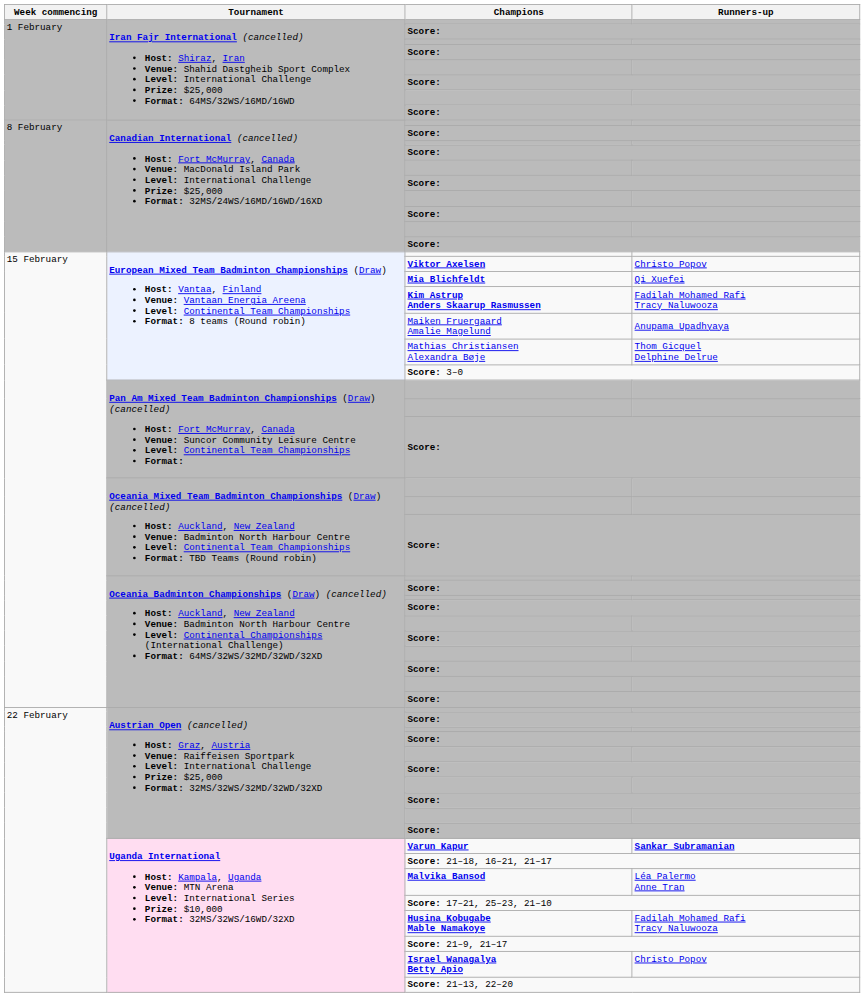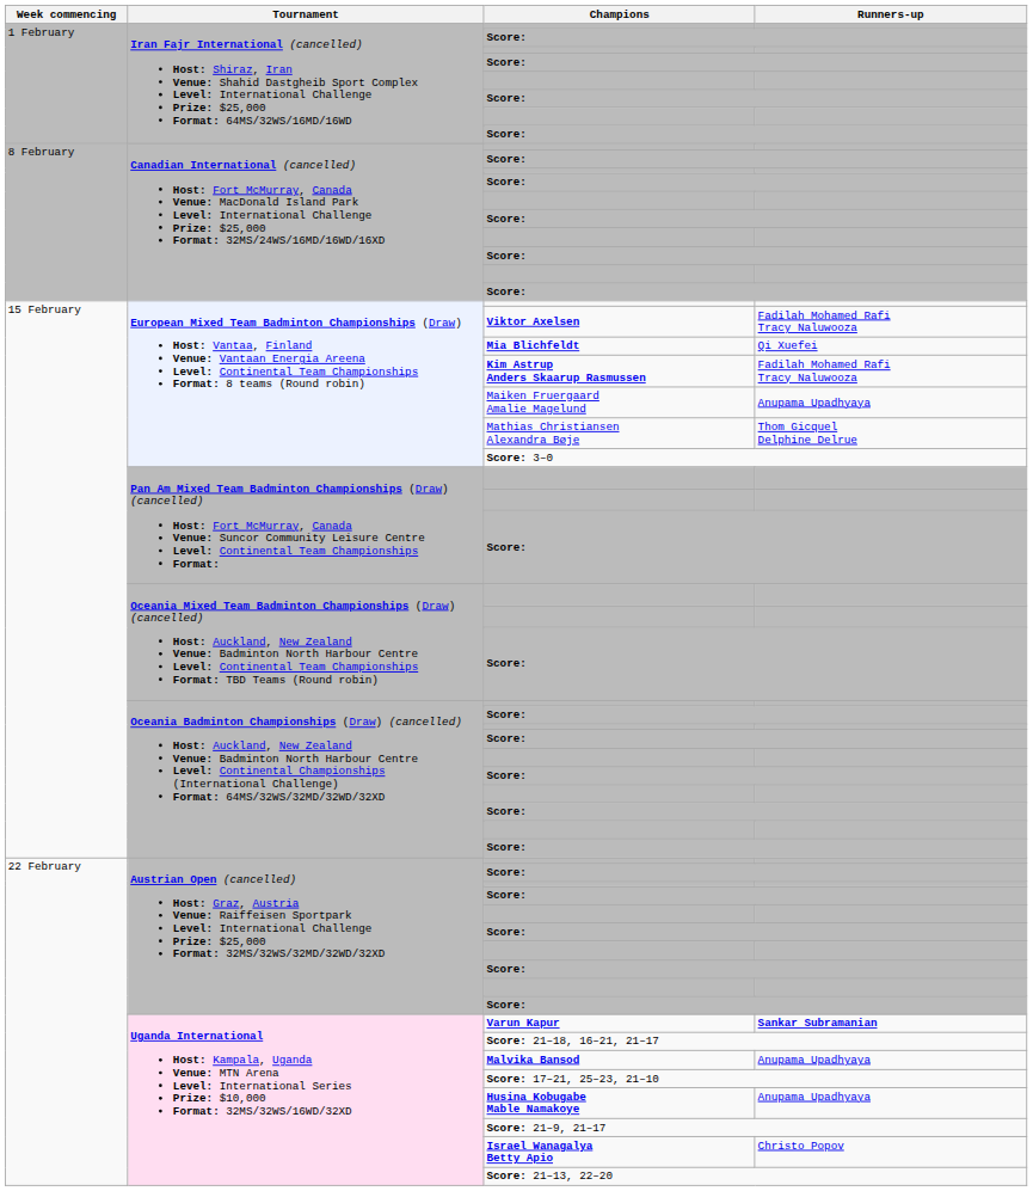Viktor Axelsen | Runners-up: Christo Popov -> Fadilah Mohamed Rafi Tracy Naluwooza
Malvika Bansod | Runners-up: Léa Palermo Anne Tran -> Anupama Upadhyaya
Husina Kobugabe Mable Namakoye | Runners-up: Fadilah Mohamed Rafi Tracy Naluwooza -> Anupama Upadhyaya
